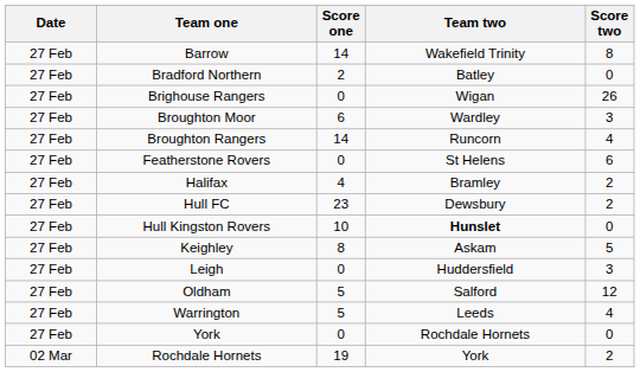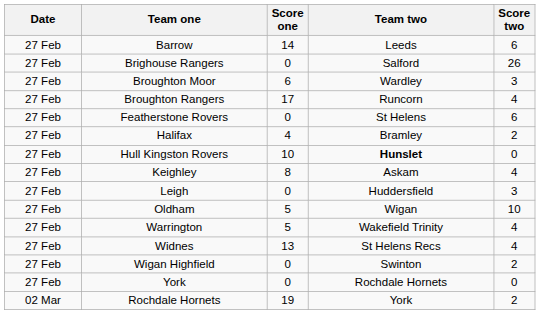Barrow | Team two: Wakefield Trinity -> Leeds
Barrow | Score two: 8 -> 6
- row: 27 Feb | Bradford Northern | 2 | Batley | 0
Brighouse Rangers | Team two: Wigan -> Salford
Broughton Rangers | Score one: 14 -> 17
- row: 27 Feb | Hull FC | 23 | Dewsbury | 2
Keighley | Score two: 5 -> 4
Oldham | Team two: Salford -> Wigan
Oldham | Score two: 12 -> 10
Warrington | Team two: Leeds -> Wakefield Trinity
+ row: 27 Feb | Widnes | 13 | St Helens Recs | 4
+ row: 27 Feb | Wigan Highfield | 0 | Swinton | 2
